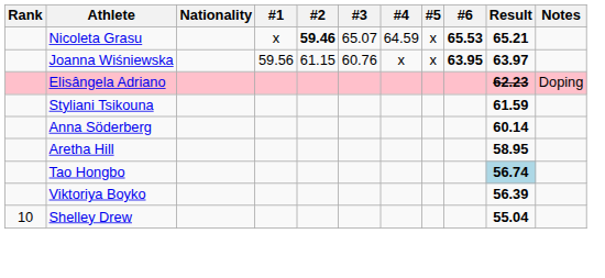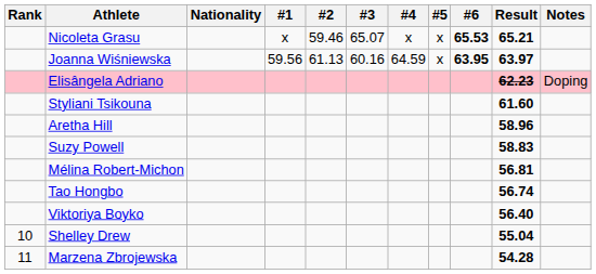Nicoleta Grasu | #2: bold -> normal
Nicoleta Grasu | #4: 64.59 -> x
Joanna Wiśniewska | #2: 61.15 -> 61.13
Joanna Wiśniewska | #3: 60.76 -> 60.16
Joanna Wiśniewska | #4: x -> 64.59
Styliani Tsikouna | Result: 61.59 -> 61.60
- row: Anna Söderberg | 60.14
Aretha Hill | Result: 58.95 -> 58.96
+ row: Suzy Powell | 58.83
+ row: Mélina Robert-Michon | 56.81
Tao Hongbo | Result: lightblue background -> no background
Viktoriya Boyko | Result: 56.39 -> 56.40
+ row: 11 | Marzena Zbrojewska | 54.28
